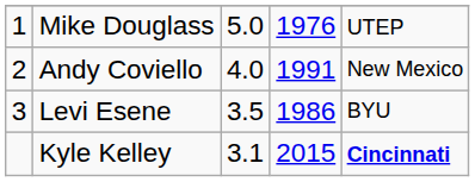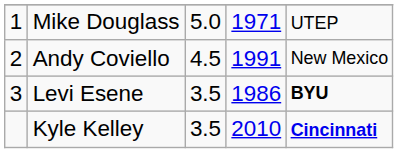Mike Douglass | column 4: 1976 -> 1971
Andy Coviello | column 3: 4.0 -> 4.5
Levi Esene | column 5: normal -> bold
Kyle Kelley | column 3: 3.1 -> 3.5
Kyle Kelley | column 4: 2015 -> 2010
